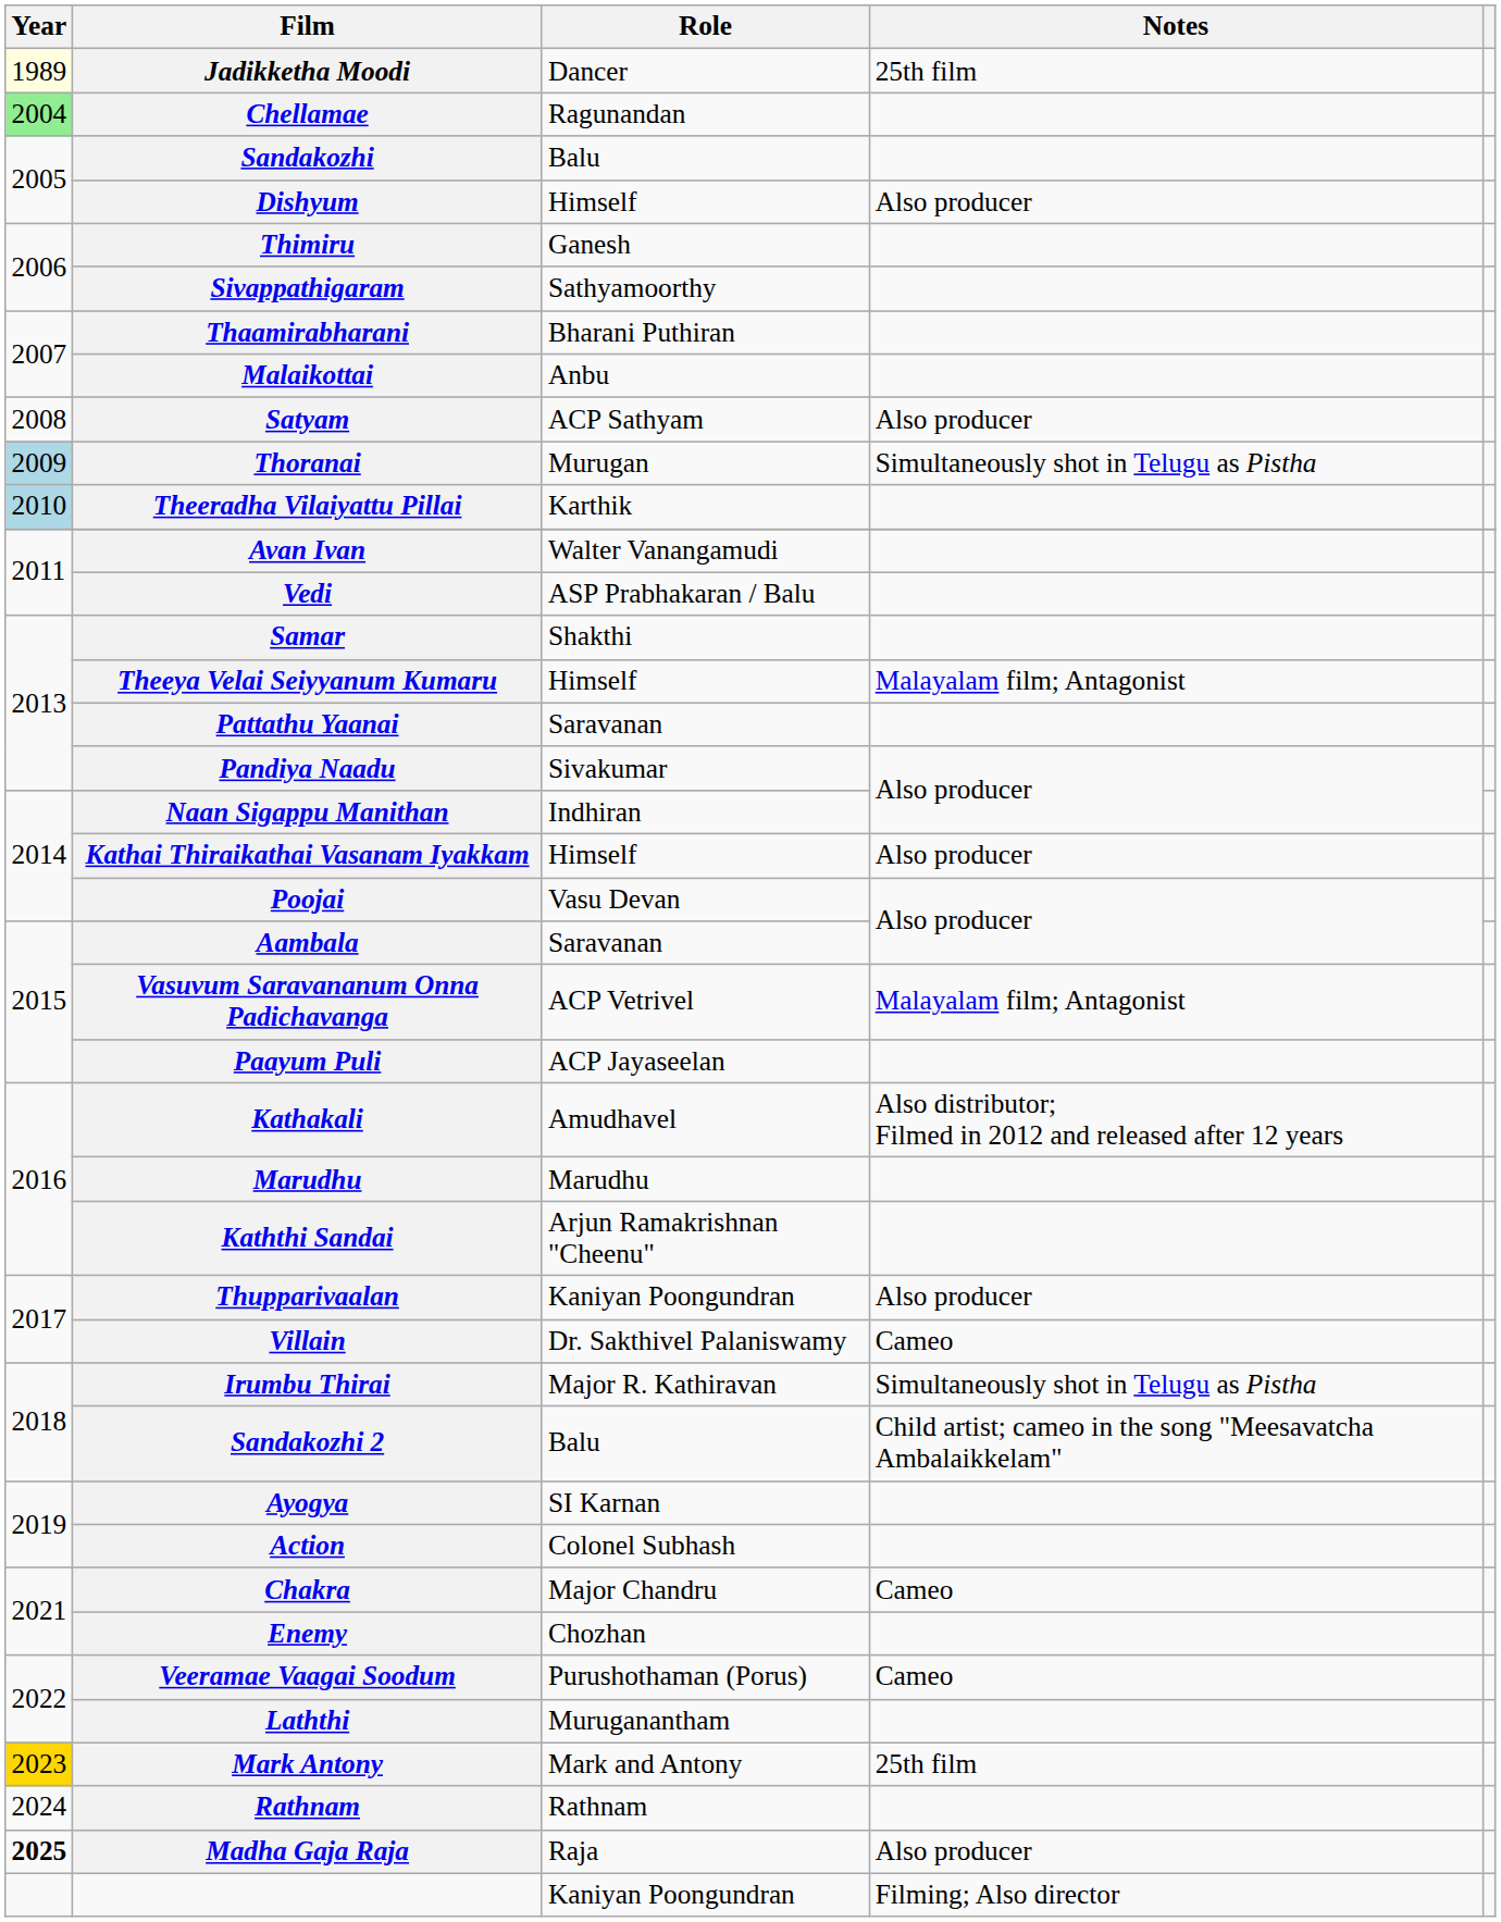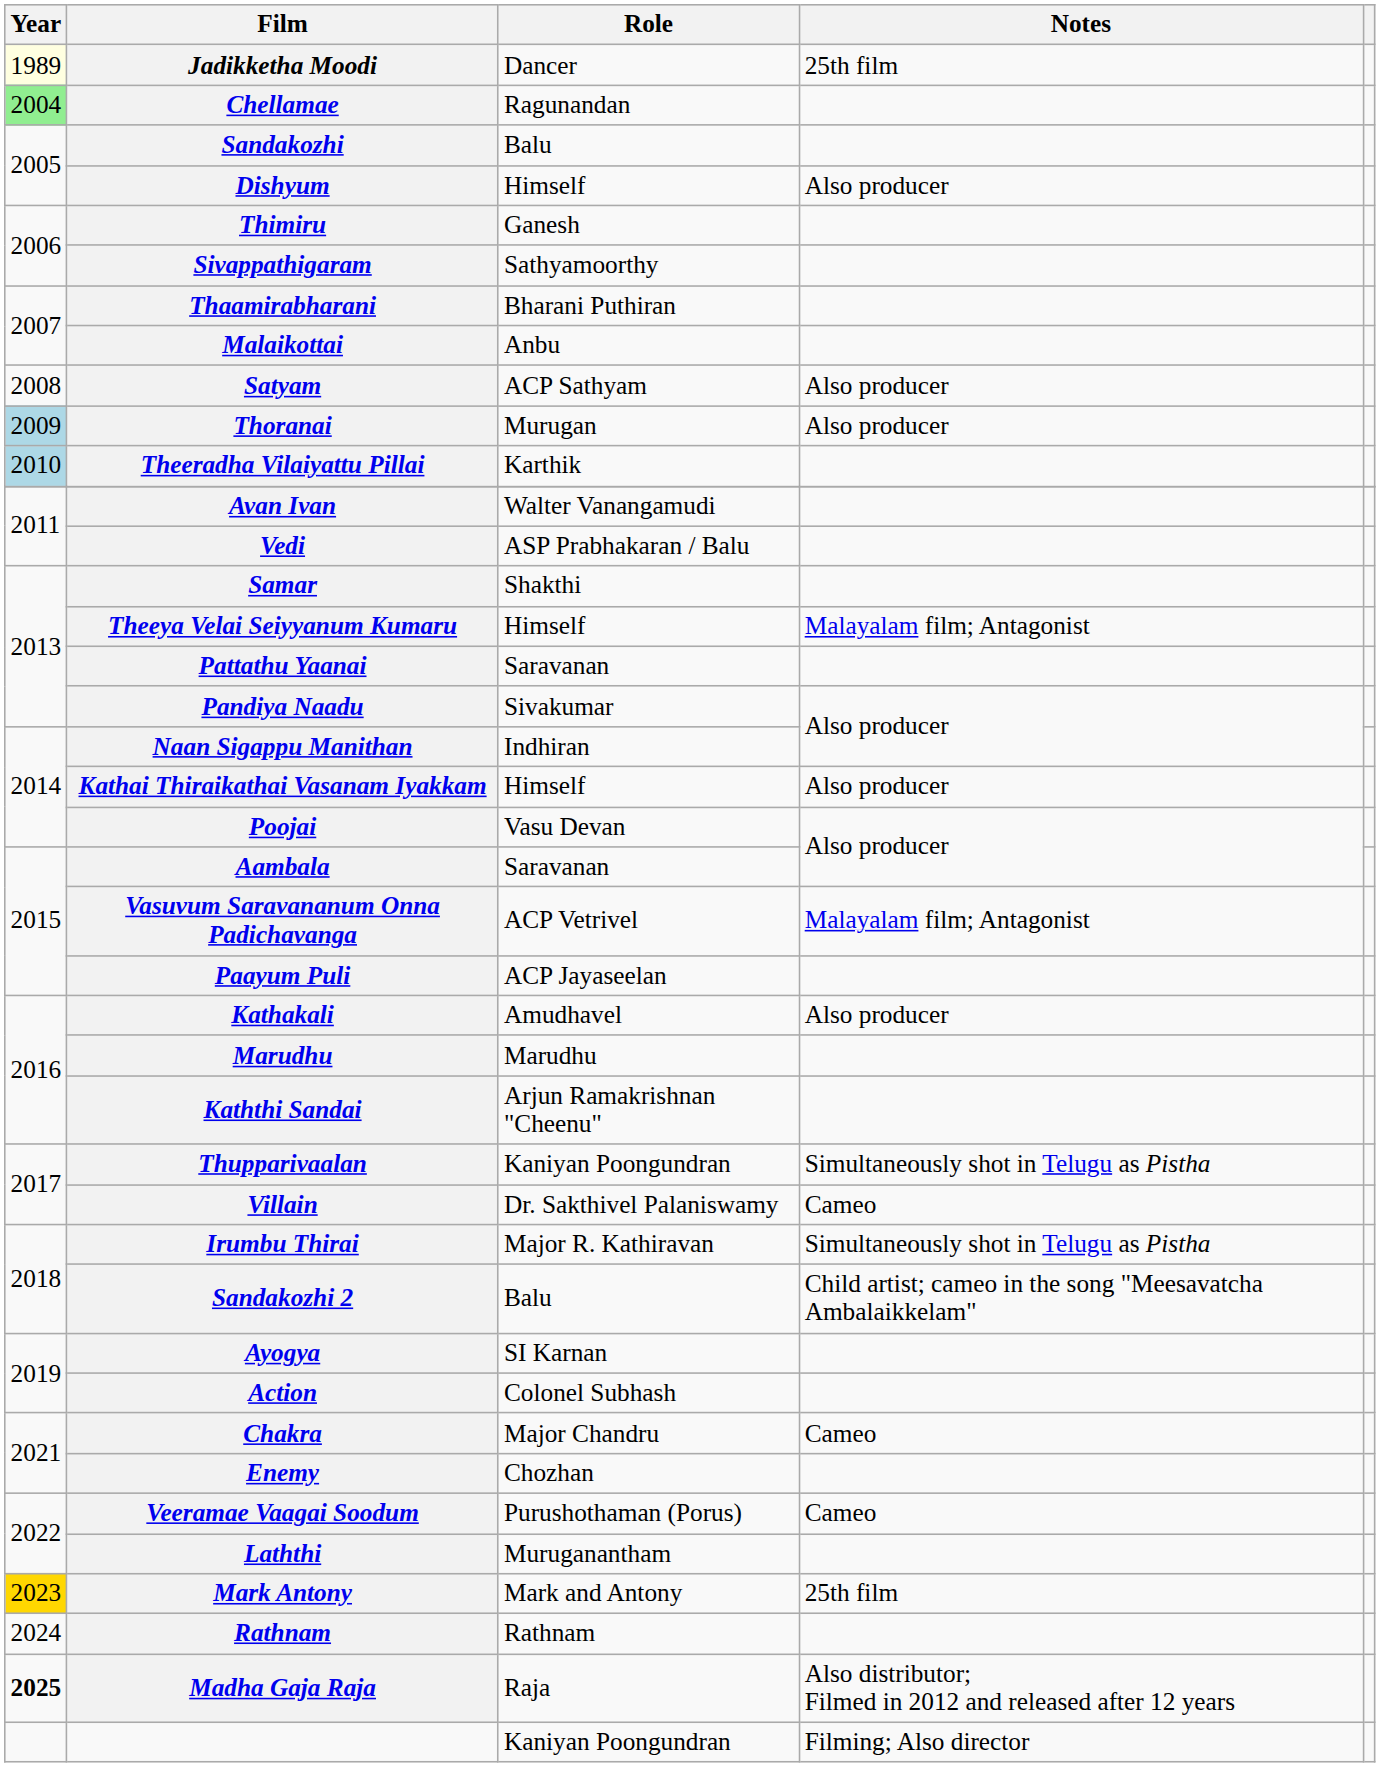Thoranai | Notes: Simultaneously shot in Telugu as Pistha -> Also producer
Kathakali | Notes: Also distributor; Filmed in 2012 and released after 12 years -> Also producer
Thupparivaalan | Notes: Also producer -> Simultaneously shot in Telugu as Pistha
Madha Gaja Raja | Notes: Also producer -> Also distributor; Filmed in 2012 and released after 12 years
